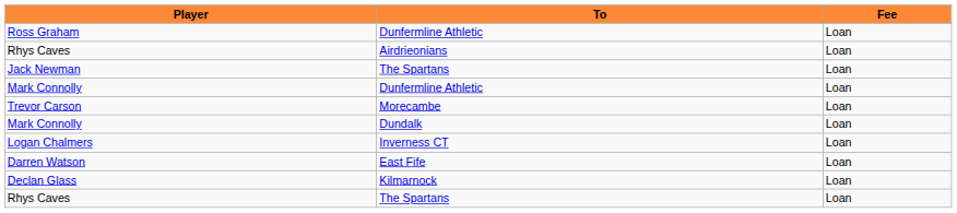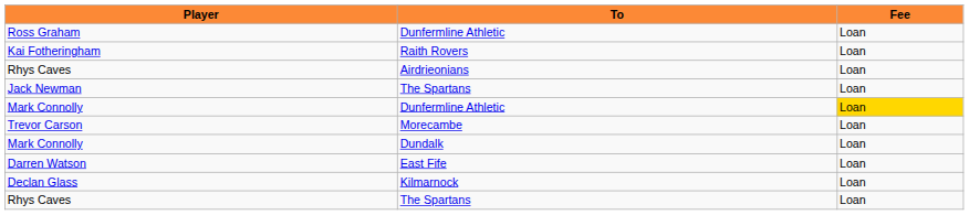+ row: Kai Fotheringham | Raith Rovers | Loan
Mark Connolly / Dunfermline Athletic | Fee: no background -> gold background
- row: Logan Chalmers | Inverness CT | Loan
